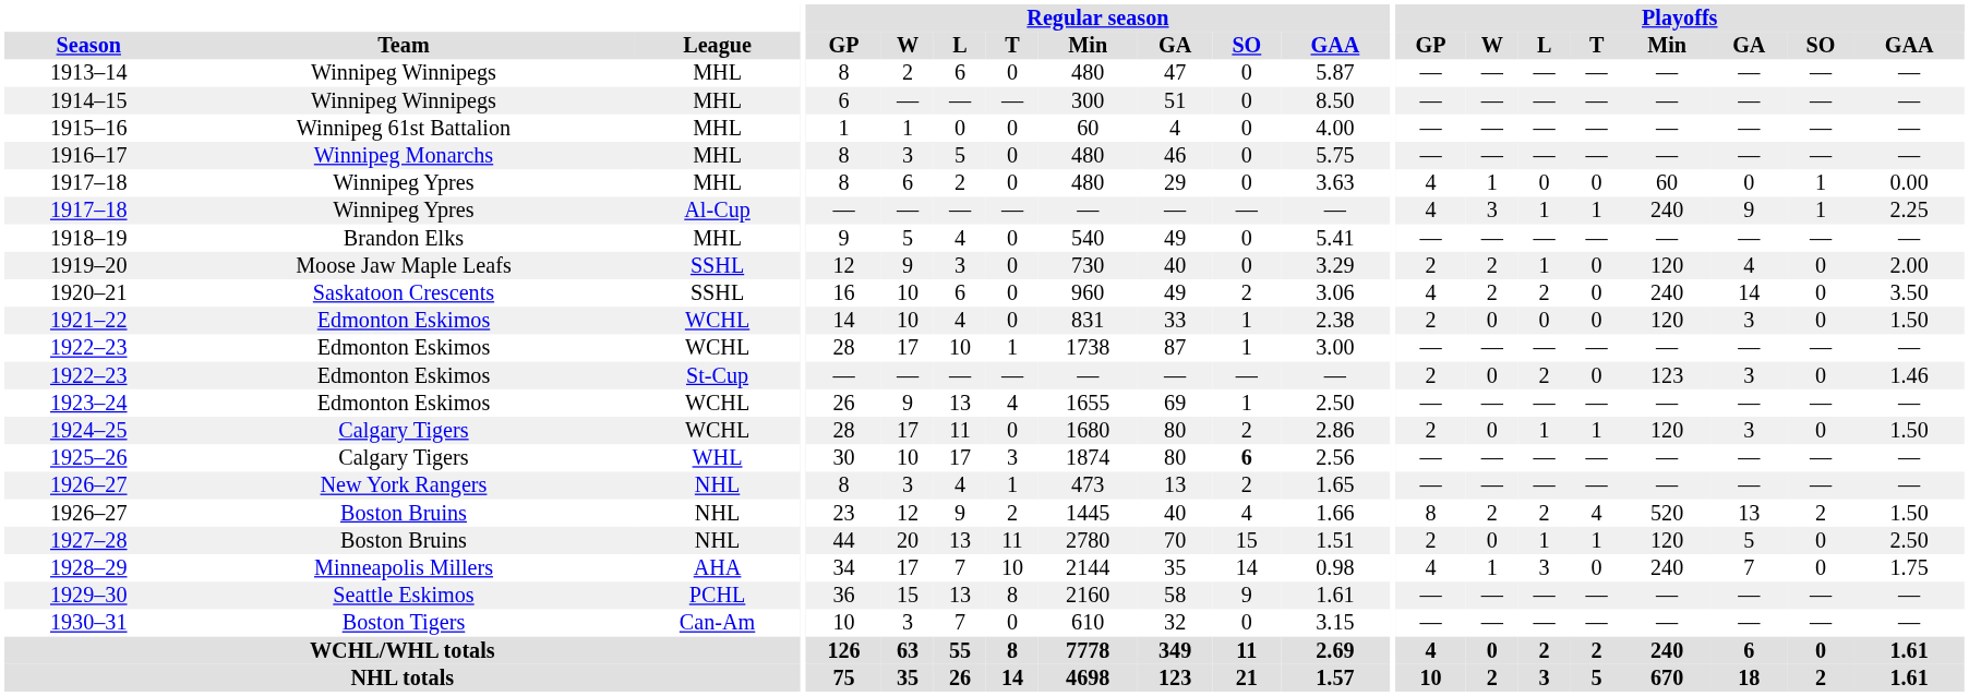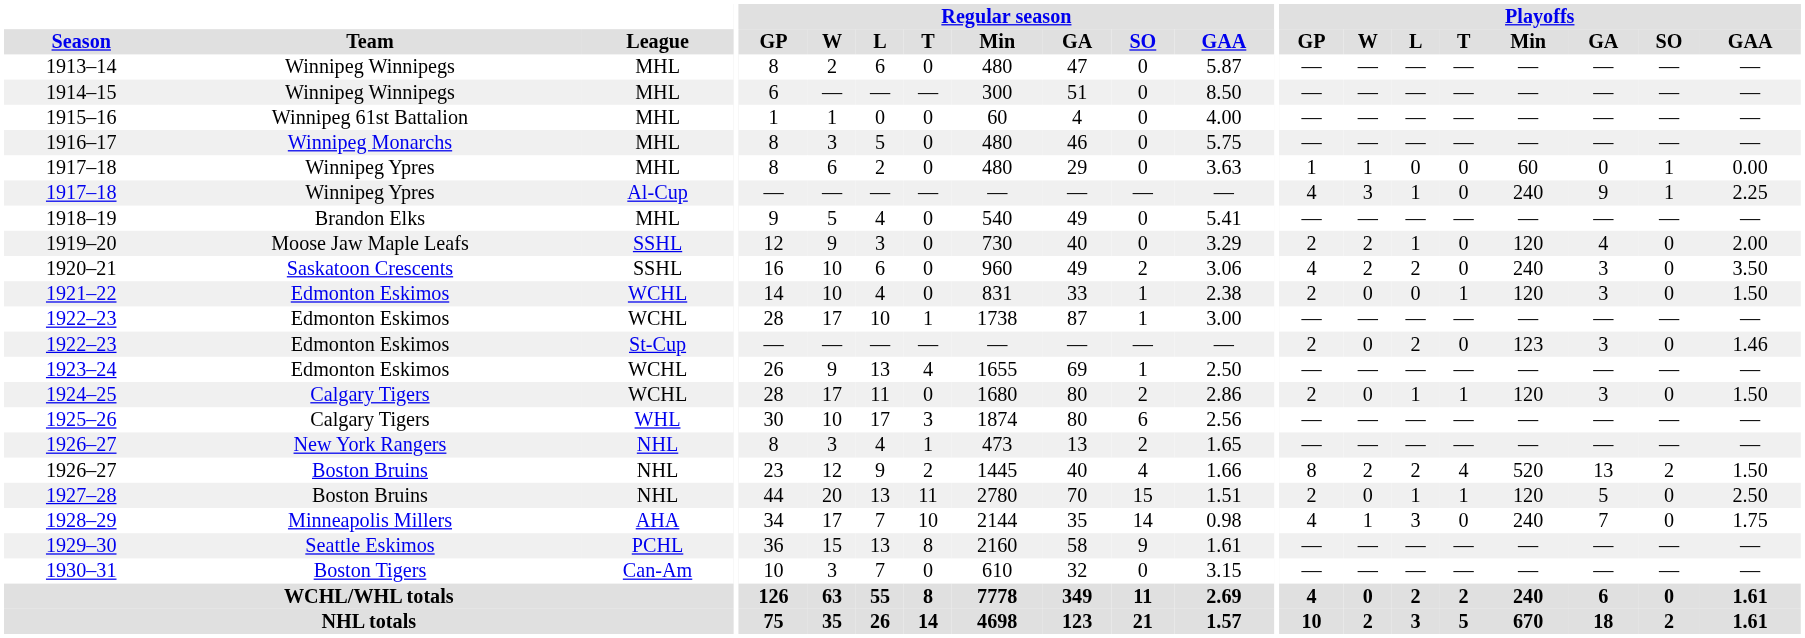1917–18 / MHL | Playoffs / GP: 4 -> 1
1917–18 / Al-Cup | Playoffs / T: 1 -> 0
1920–21 | Playoffs / GA: 14 -> 3
1921–22 | Playoffs / T: 0 -> 1
1925–26 | Regular season / SO: bold -> normal
